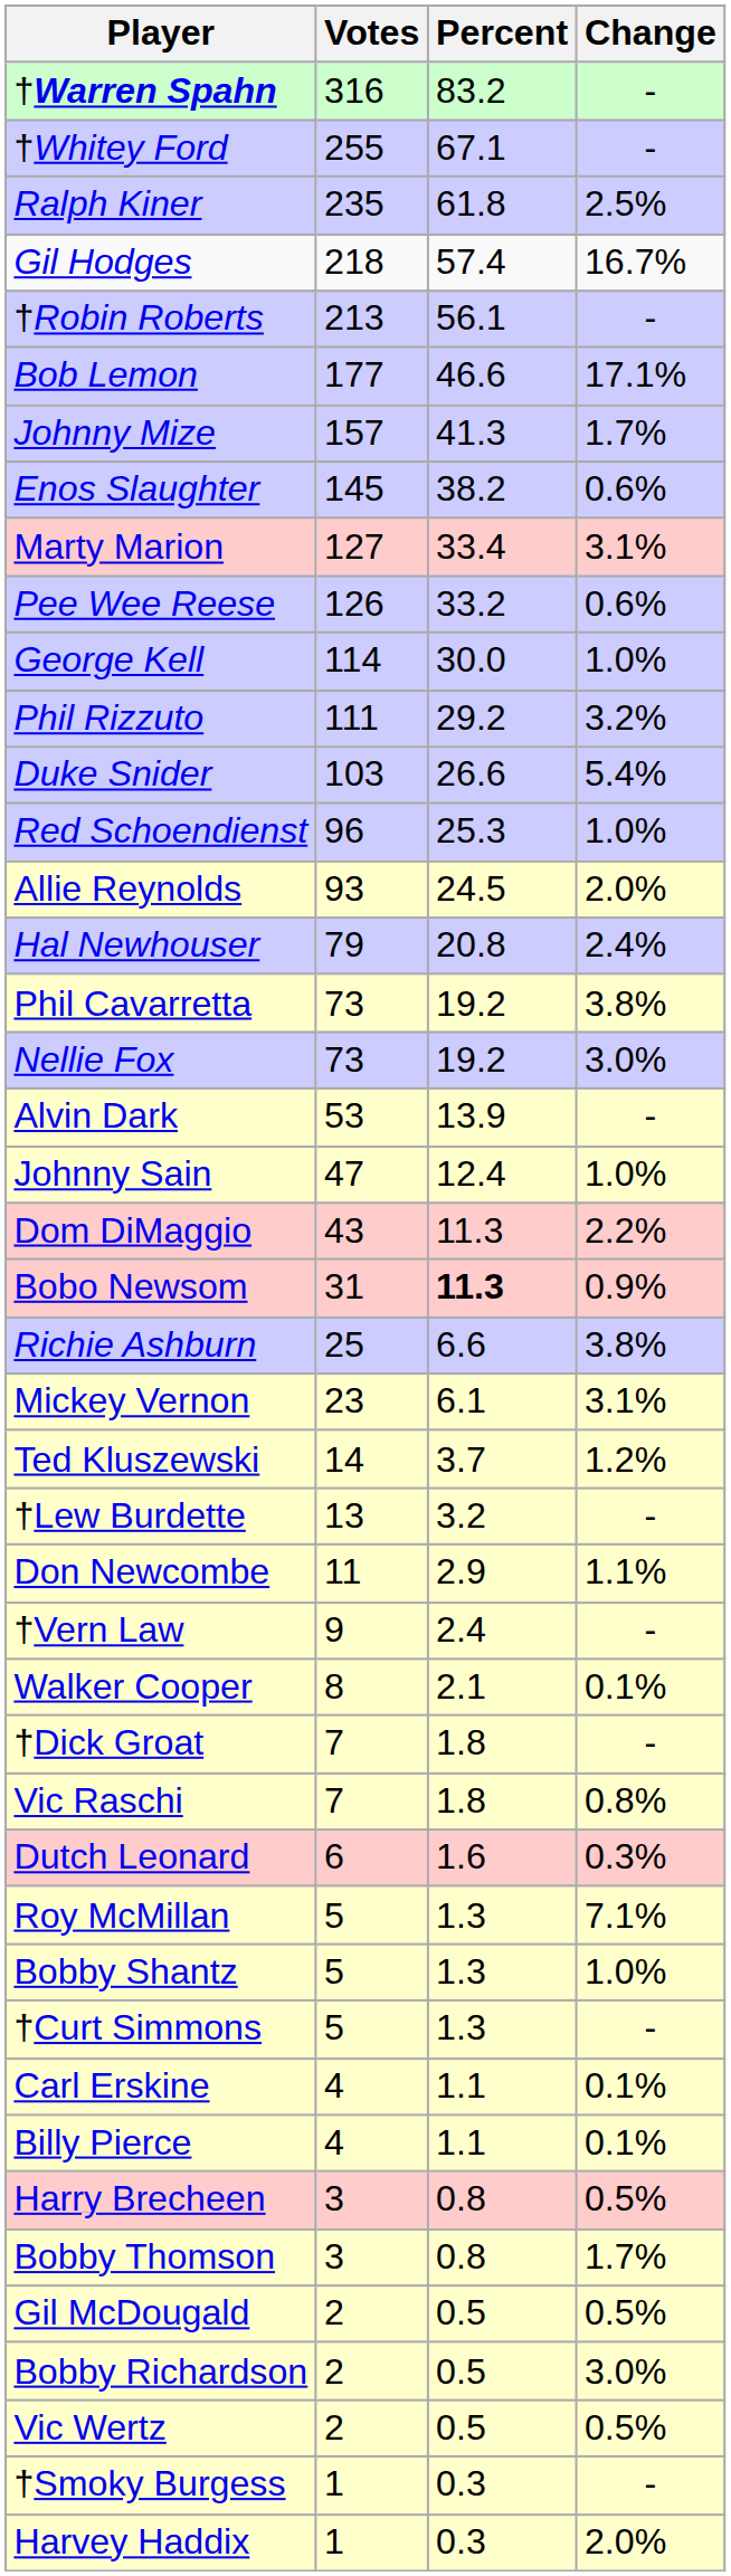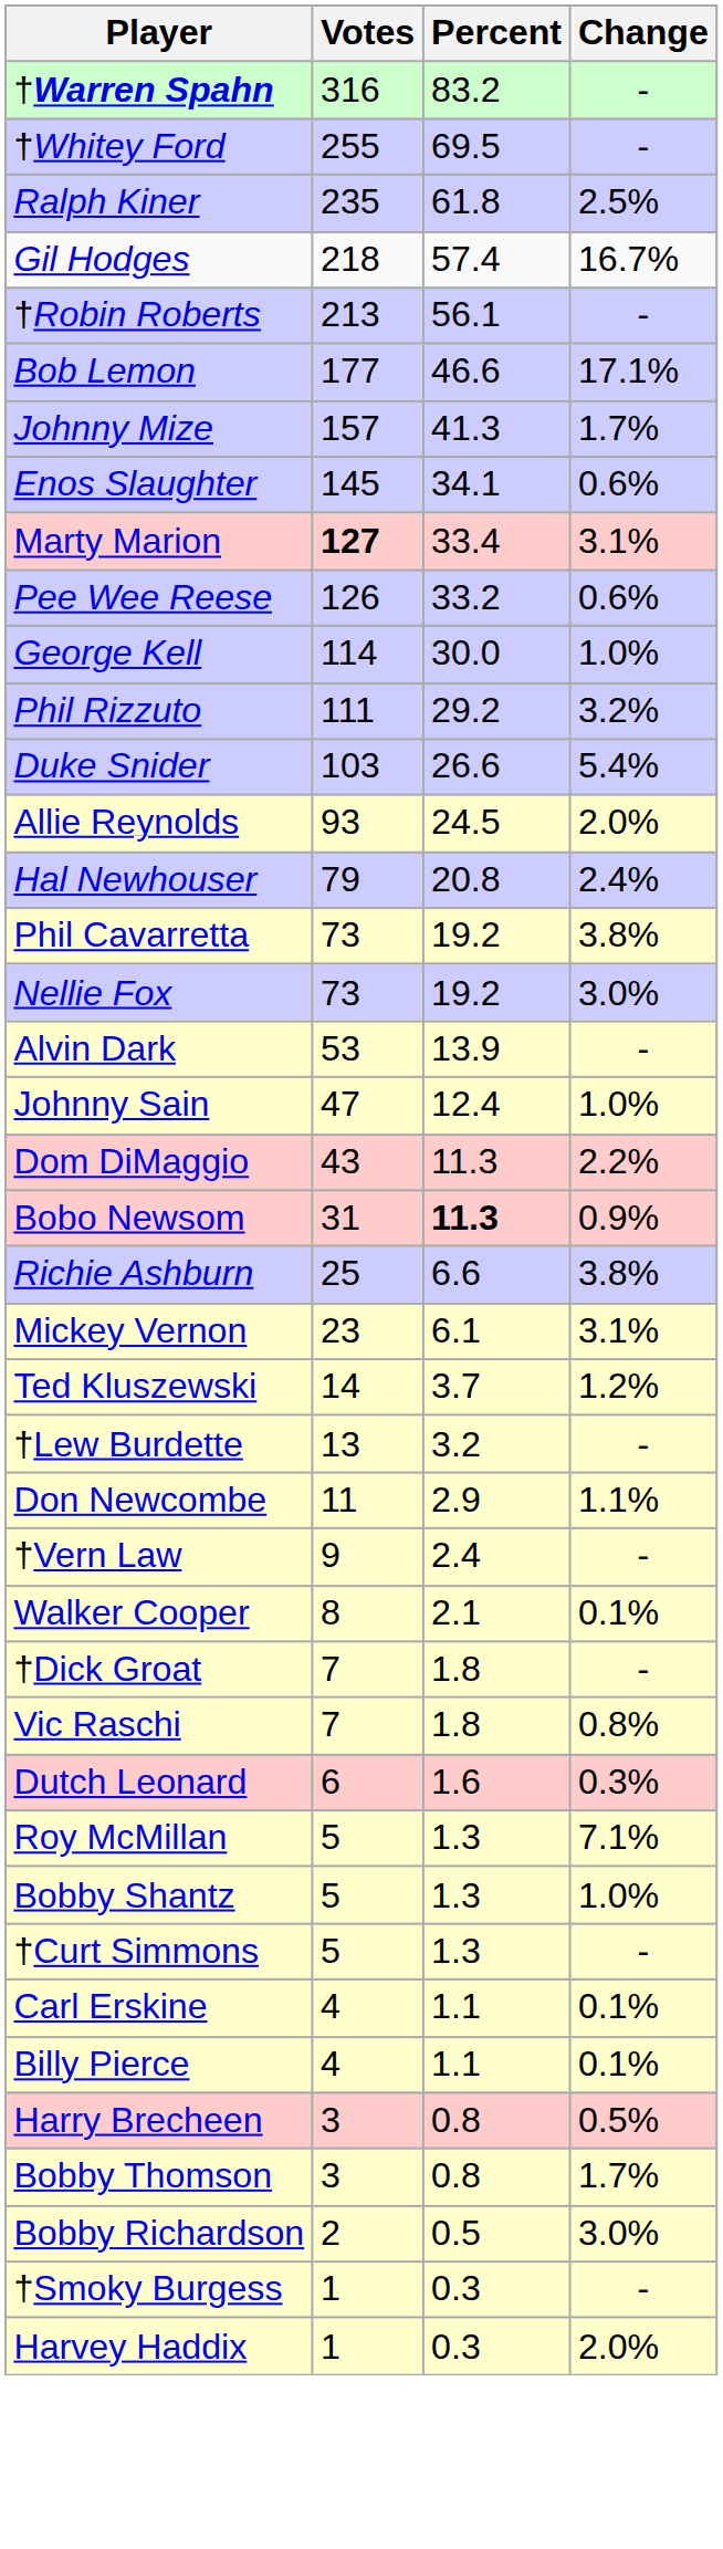†Whitey Ford | Percent: 67.1 -> 69.5
Enos Slaughter | Percent: 38.2 -> 34.1
Marty Marion | Votes: normal -> bold
- row: Red Schoendienst | 96 | 25.3 | 1.0%
- row: Gil McDougald | 2 | 0.5 | 0.5%
- row: Vic Wertz | 2 | 0.5 | 0.5%
